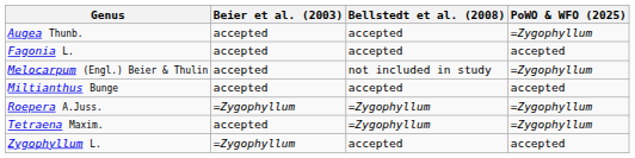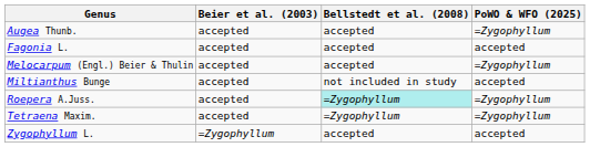Melocarpum (Engl.) Beier & Thulin | Bellstedt et al. (2008): not included in study -> accepted
Miltianthus Bunge | Bellstedt et al. (2008): accepted -> not included in study
Roepera A.Juss. | Beier et al. (2003): =Zygophyllum -> accepted
Roepera A.Juss. | Bellstedt et al. (2008): no background -> paleturquoise background
